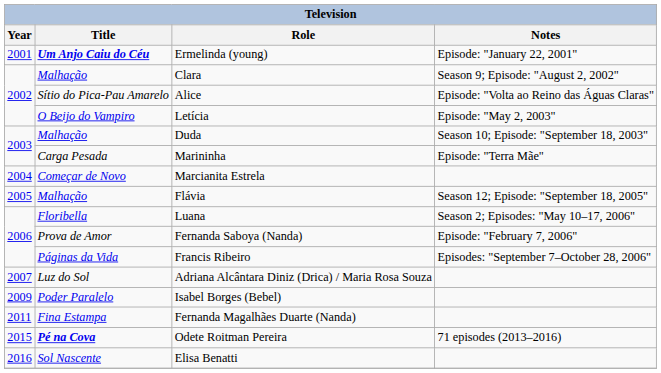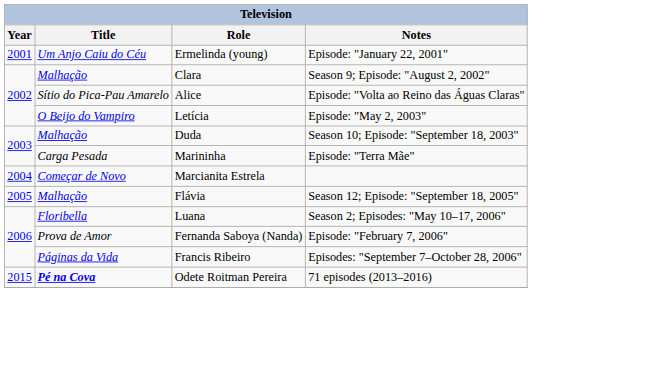Ermelinda (young) | Title: bold -> normal
- row: 2007 | Luz do Sol | Adriana Alcântara Diniz (Drica) / Maria Rosa Souza
- row: 2009 | Poder Paralelo | Isabel Borges (Bebel)
- row: 2011 | Fina Estampa | Fernanda Magalhães Duarte (Nanda)
- row: 2016 | Sol Nascente | Elisa Benatti
